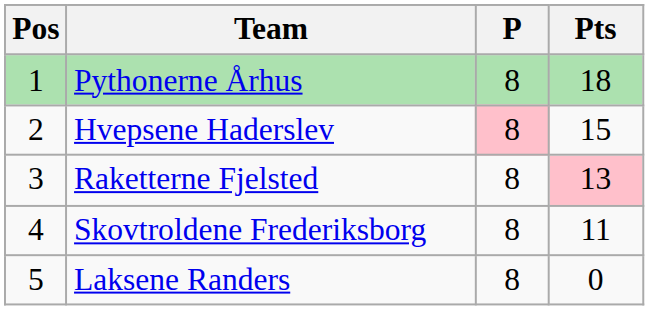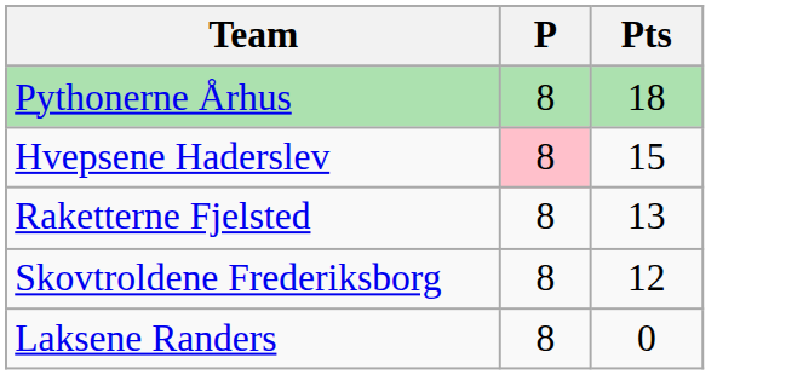- column: Pos | 1 | 2 | 3 | 4 | 5
Raketterne Fjelsted | Pts: pink background -> no background
Skovtroldene Frederiksborg | Pts: 11 -> 12
